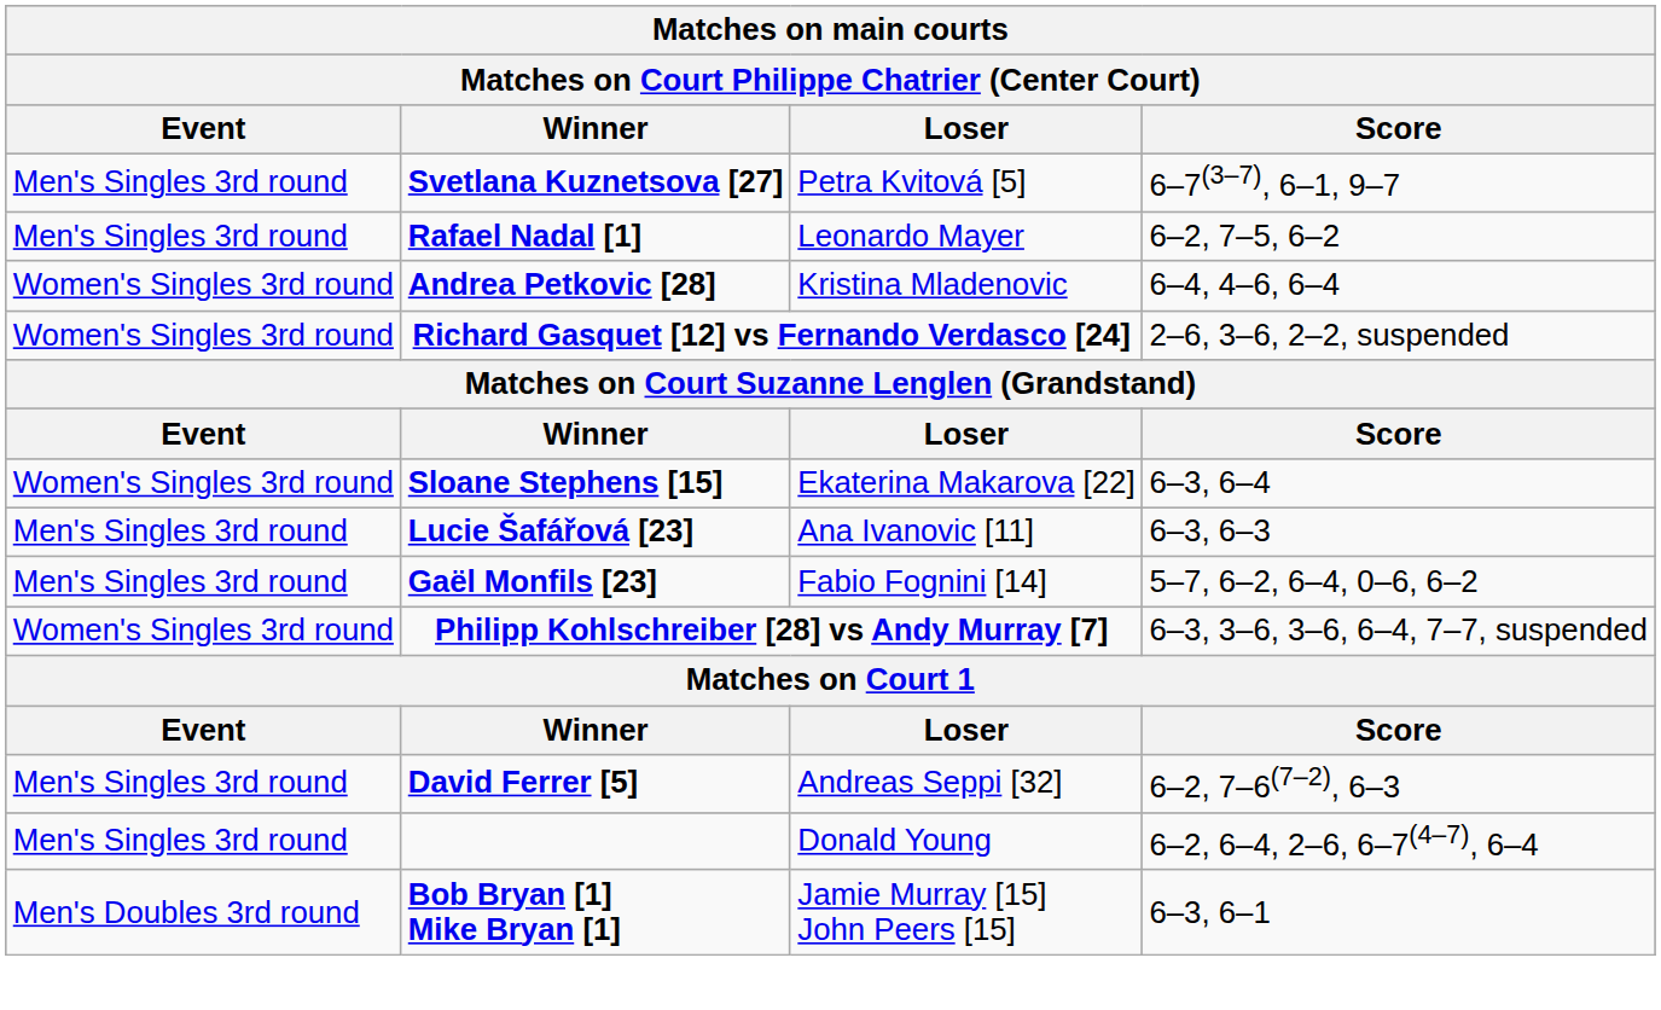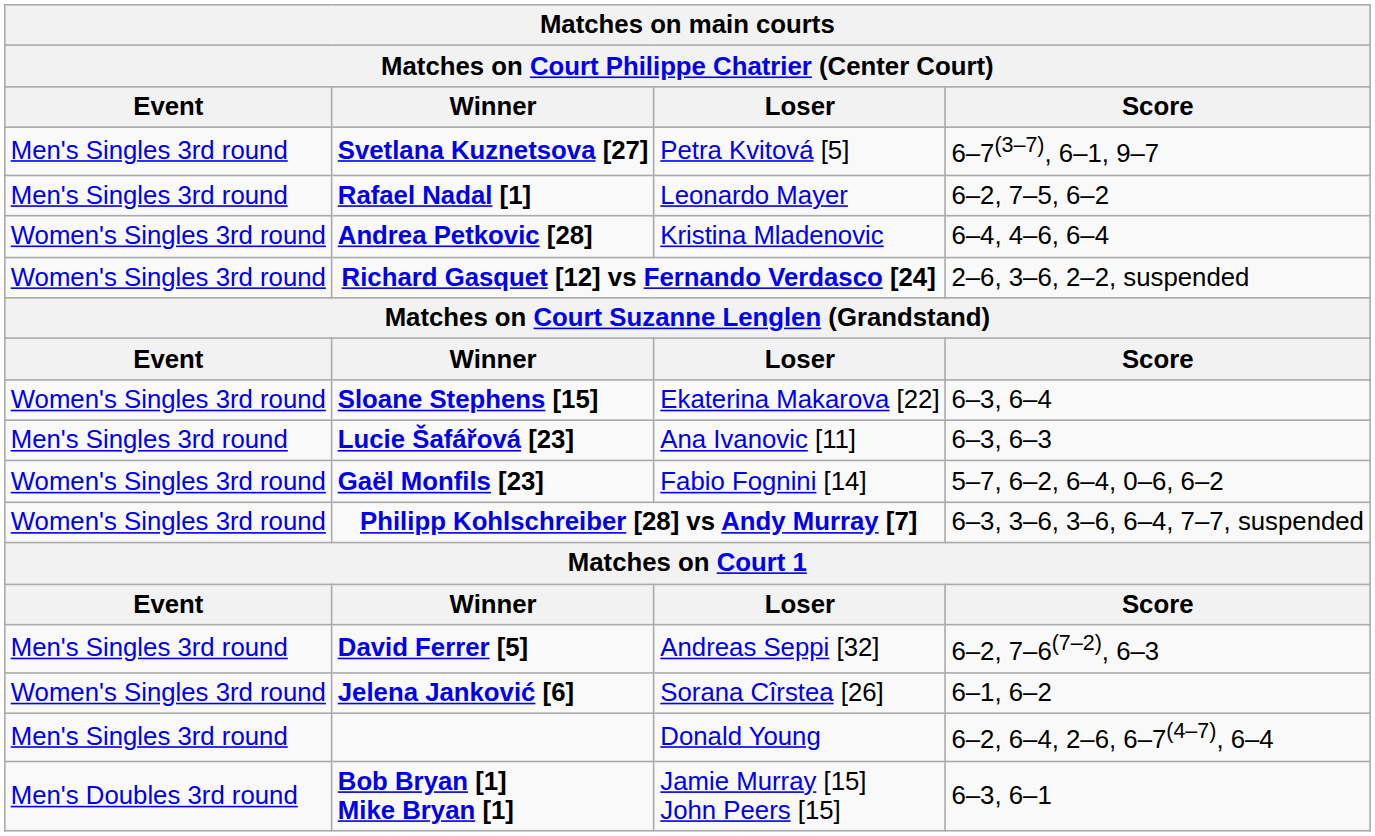Gaël Monfils [23] | Event: Men's Singles 3rd round -> Women's Singles 3rd round
+ row: Women's Singles 3rd round | Jelena Janković [6] | Sorana Cîrstea [26] | 6–1, 6–2
